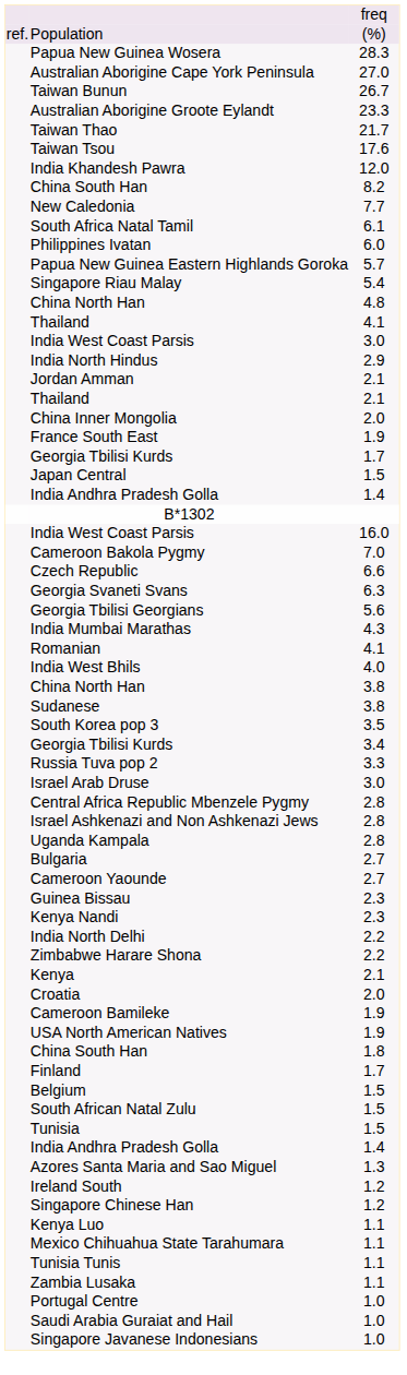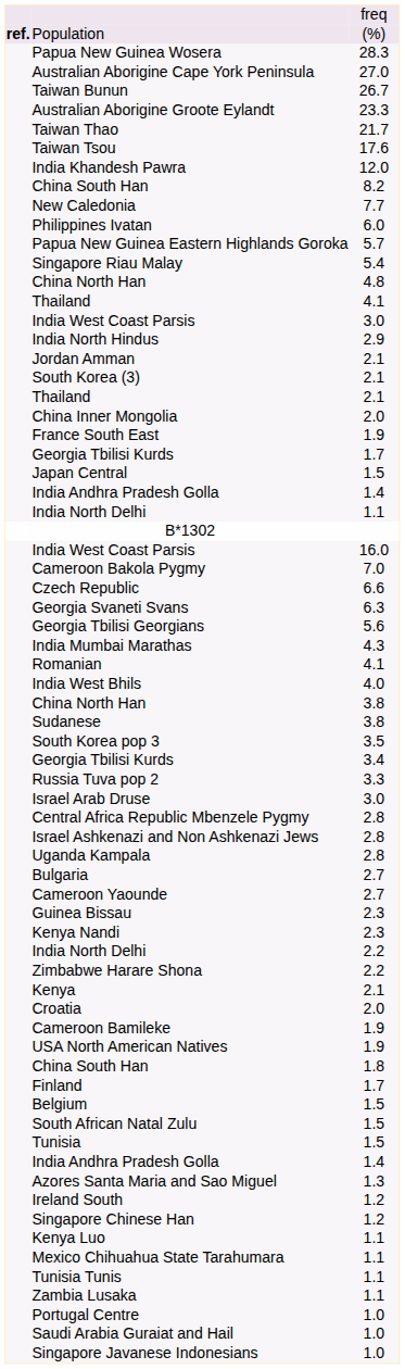Population | column 1: normal -> bold
- row: South Africa Natal Tamil | 6.1
+ row: South Korea (3) | 2.1
+ row: India North Delhi | 1.1
